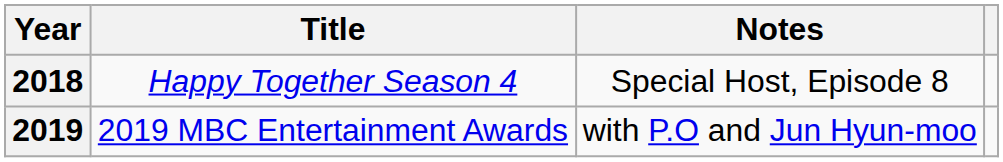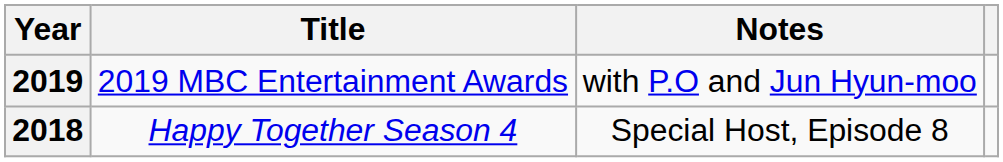rows swapped: 2018 <-> 2019
